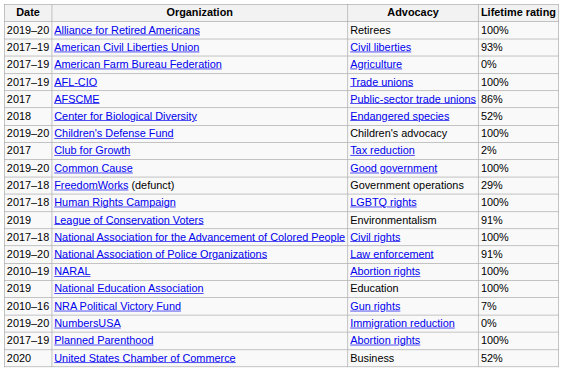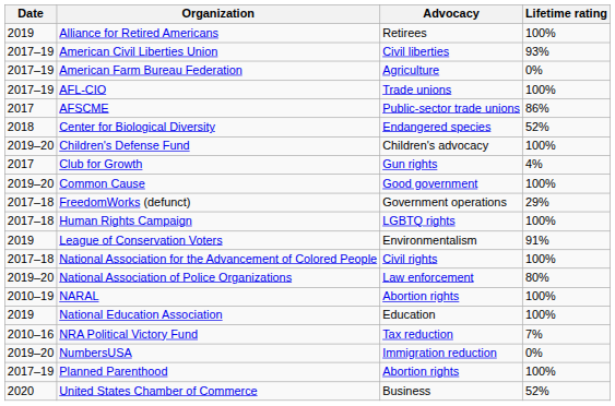Alliance for Retired Americans | Date: 2019–20 -> 2019
Club for Growth | Advocacy: Tax reduction -> Gun rights
Club for Growth | Lifetime rating: 2% -> 4%
National Association of Police Organizations | Lifetime rating: 91% -> 80%
NRA Political Victory Fund | Advocacy: Gun rights -> Tax reduction
